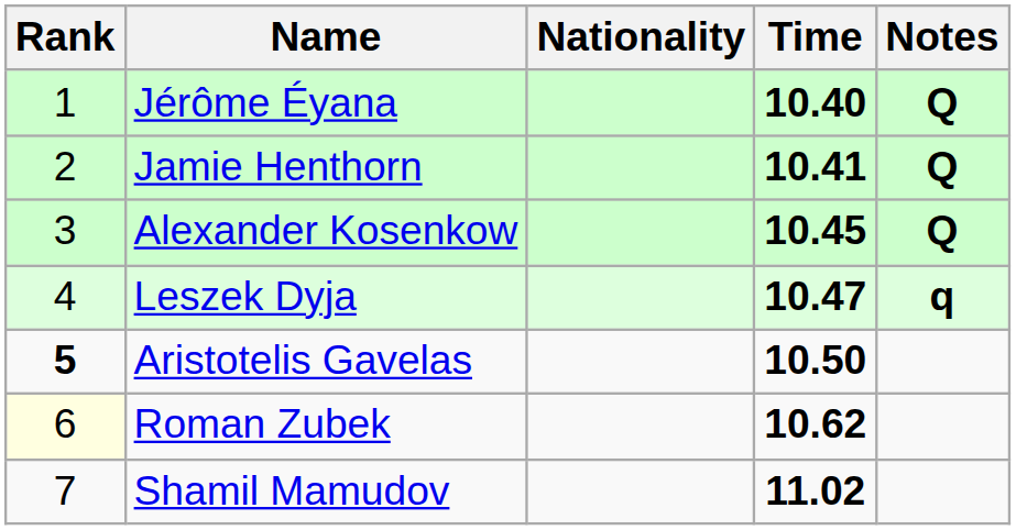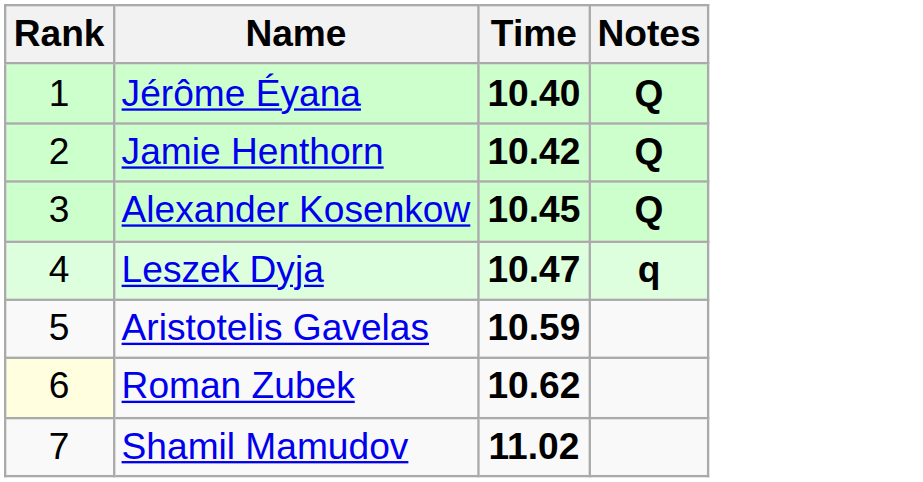- column: Nationality
Jamie Henthorn | Time: 10.41 -> 10.42
Aristotelis Gavelas | Rank: bold -> normal
Aristotelis Gavelas | Time: 10.50 -> 10.59
